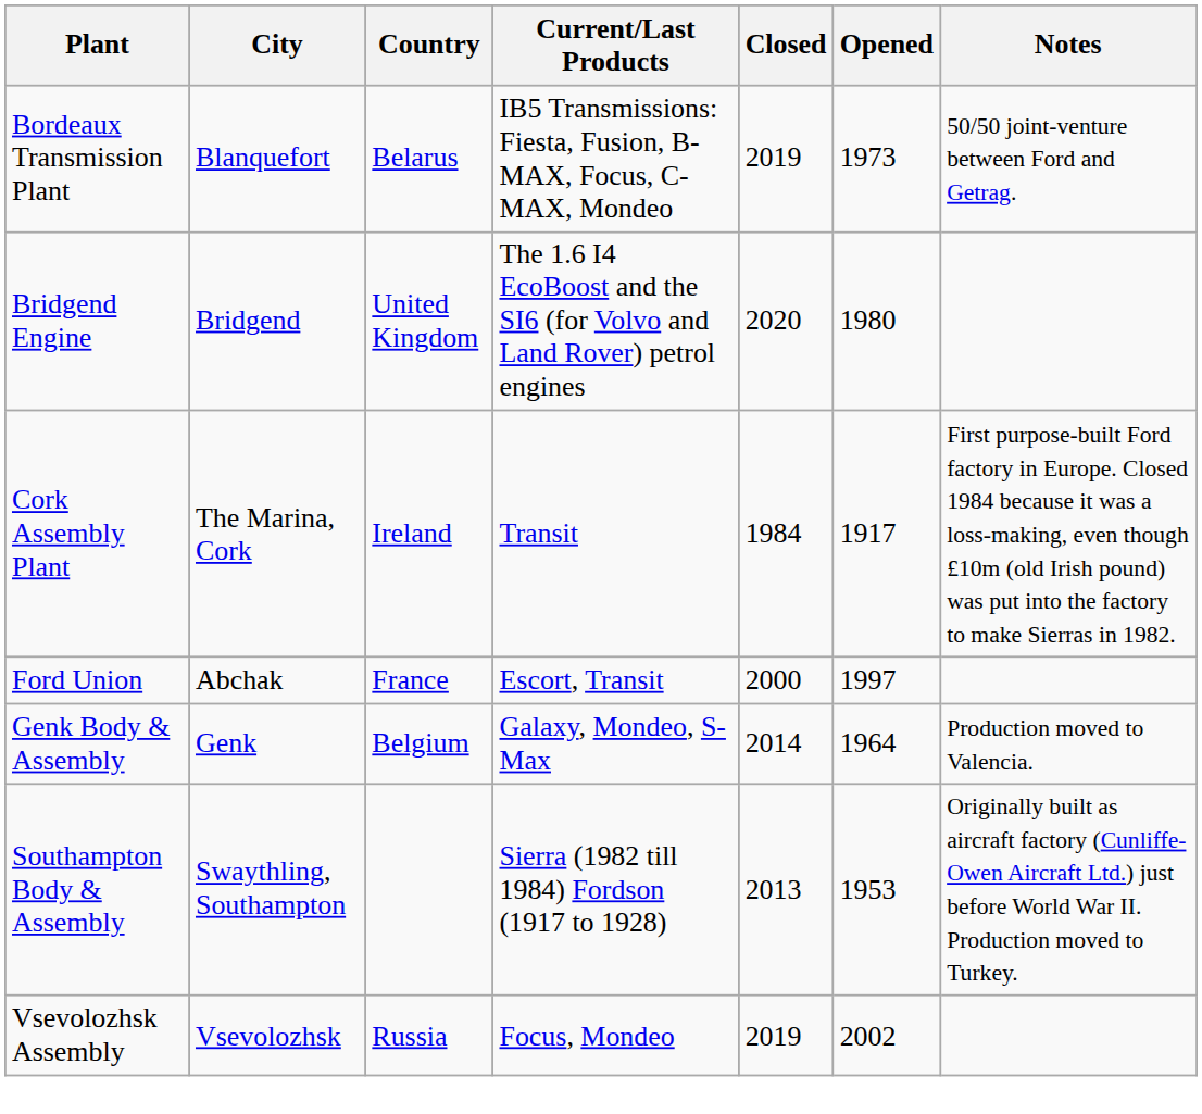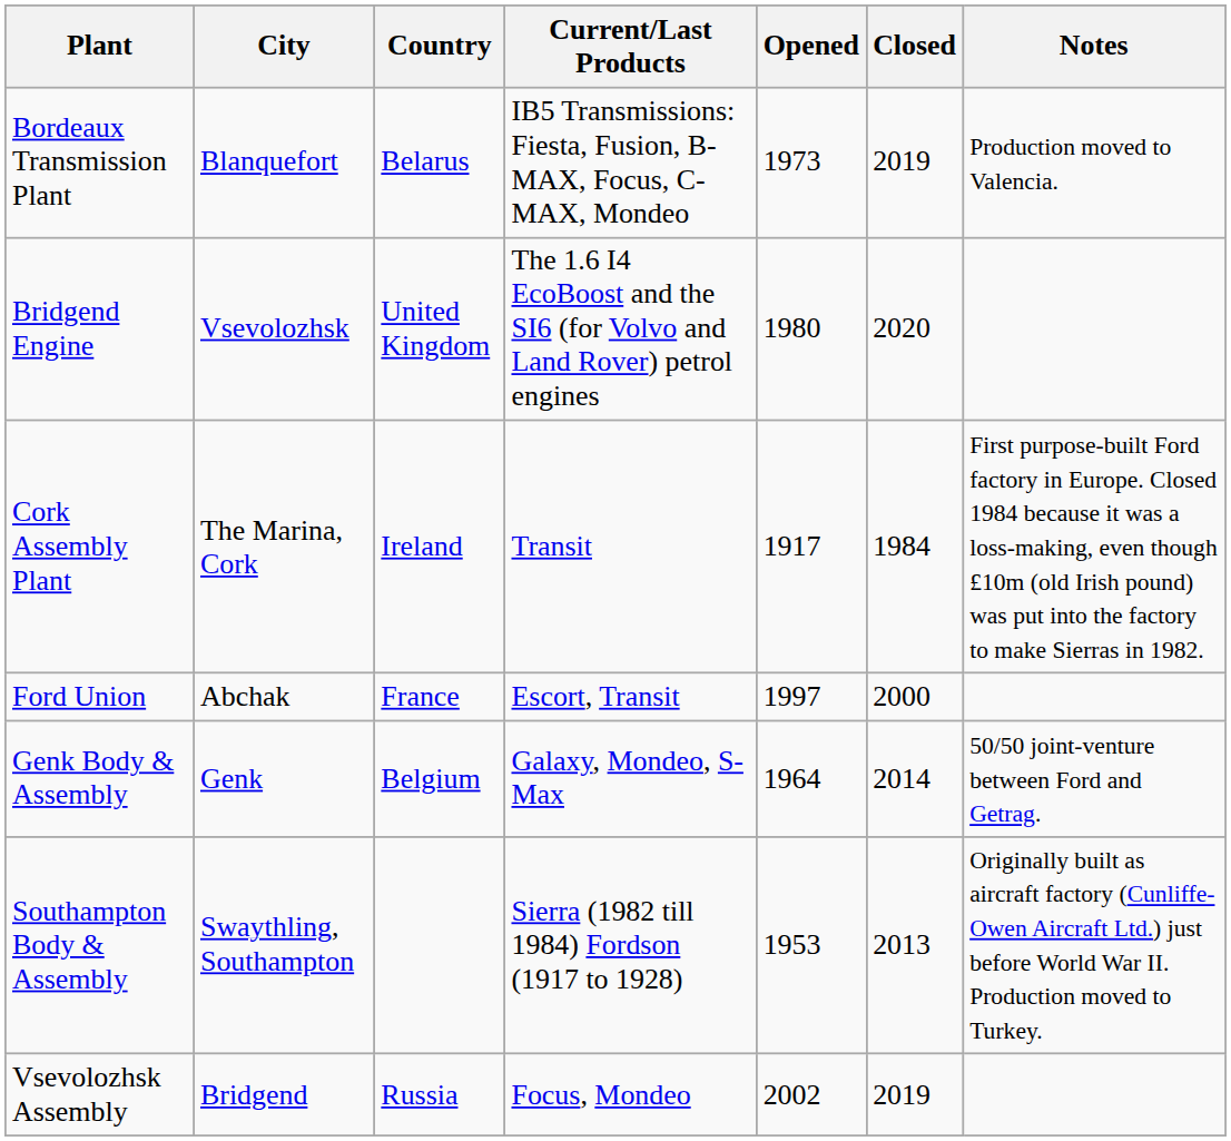columns swapped: Opened <-> Closed
Bordeaux Transmission Plant | Notes: 50/50 joint-venture between Ford and Getrag. -> Production moved to Valencia.
Bridgend Engine | City: Bridgend -> Vsevolozhsk
Genk Body & Assembly | Notes: Production moved to Valencia. -> 50/50 joint-venture between Ford and Getrag.
Vsevolozhsk Assembly | City: Vsevolozhsk -> Bridgend
